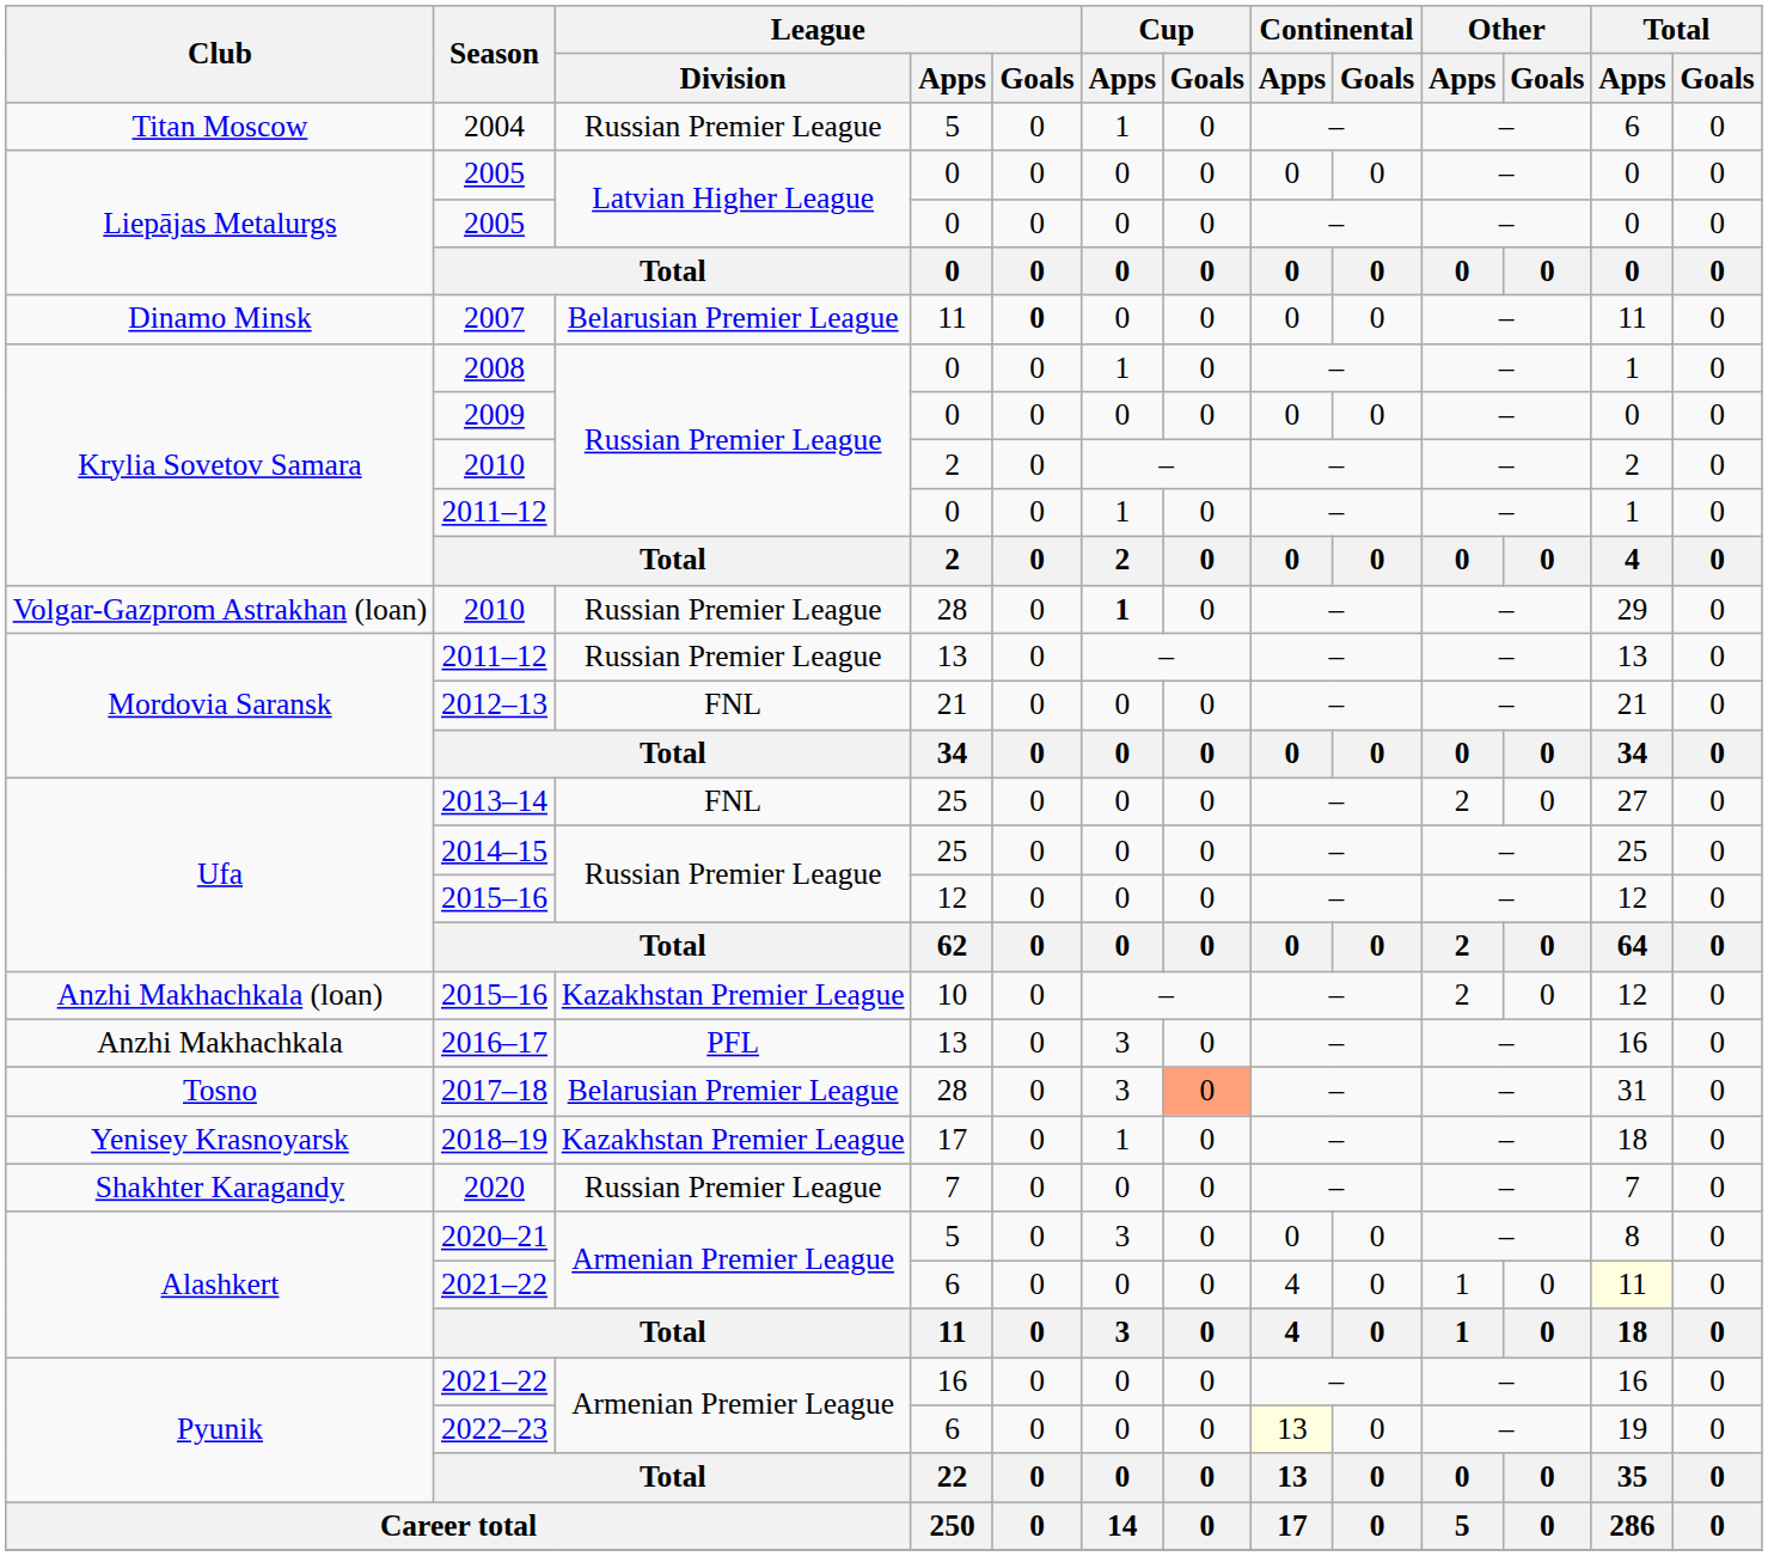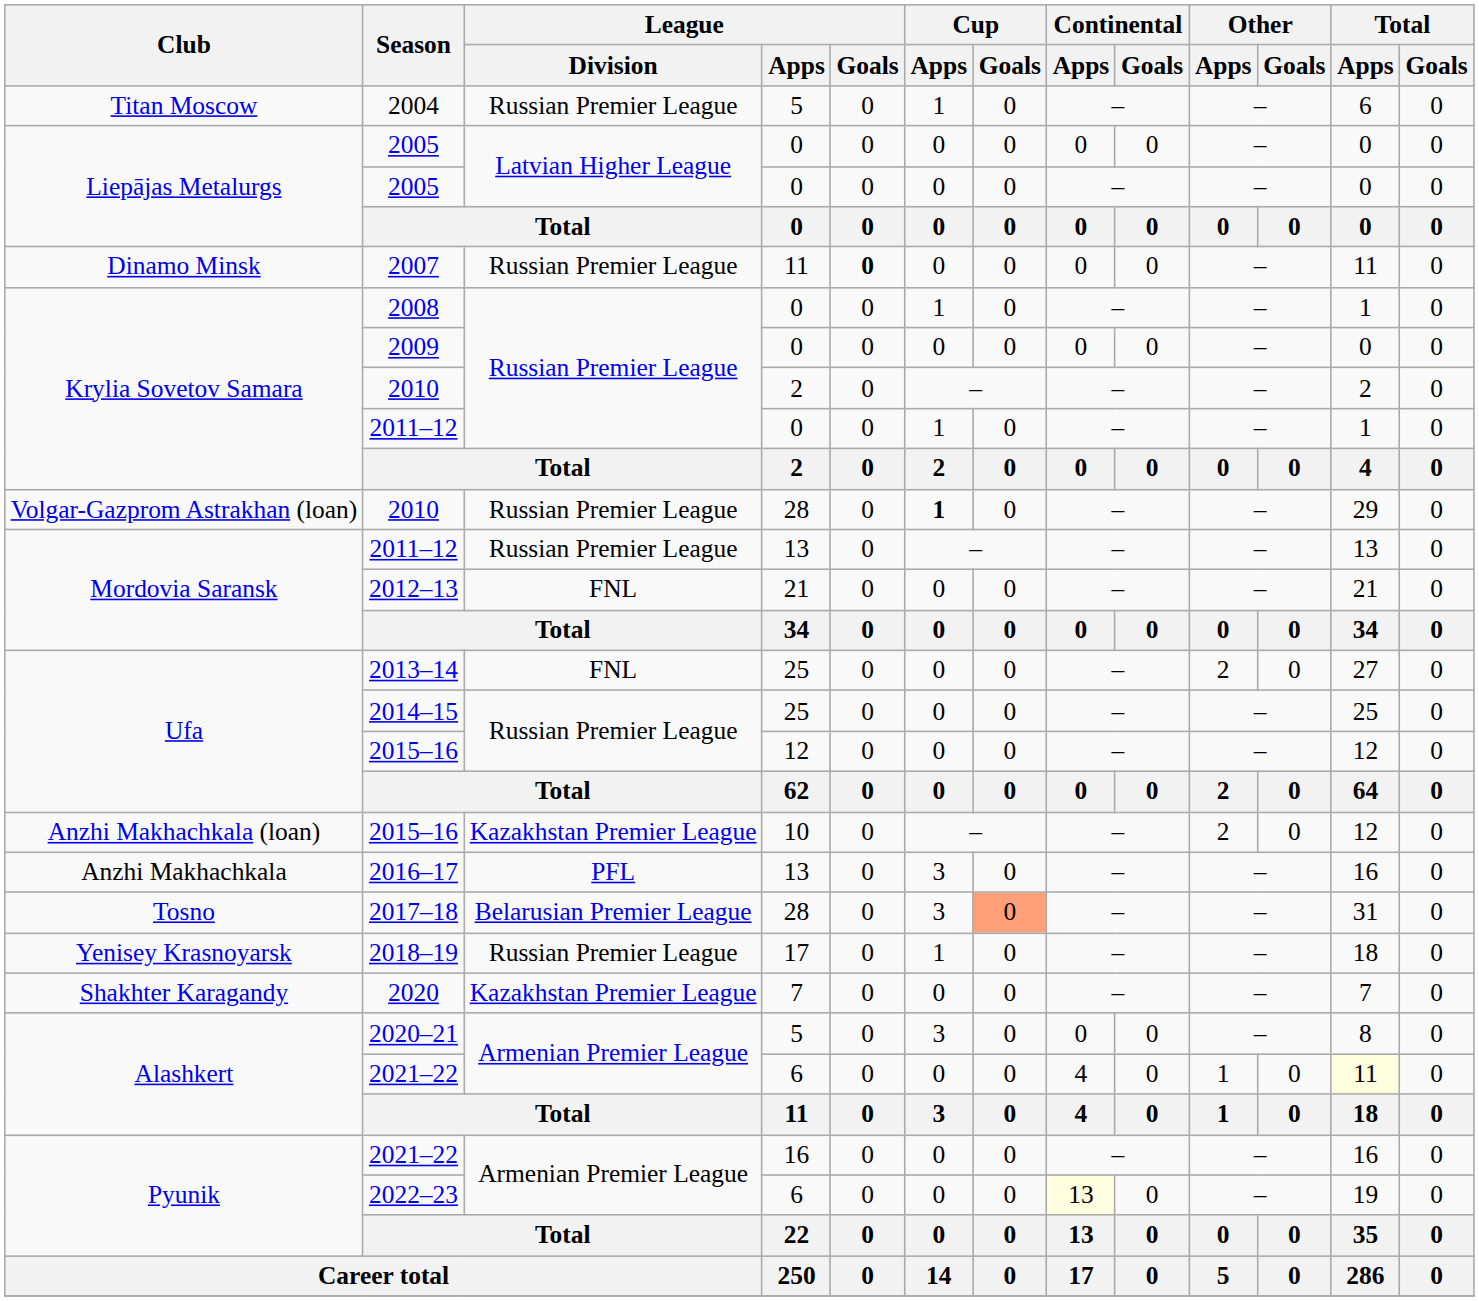2007 | League / Division: Belarusian Premier League -> Russian Premier League
2018–19 | League / Division: Kazakhstan Premier League -> Russian Premier League
2020 | League / Division: Russian Premier League -> Kazakhstan Premier League
